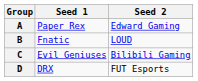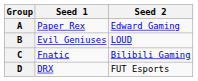B | Seed 1: Fnatic -> Evil Geniuses
C | Seed 1: Evil Geniuses -> Fnatic
